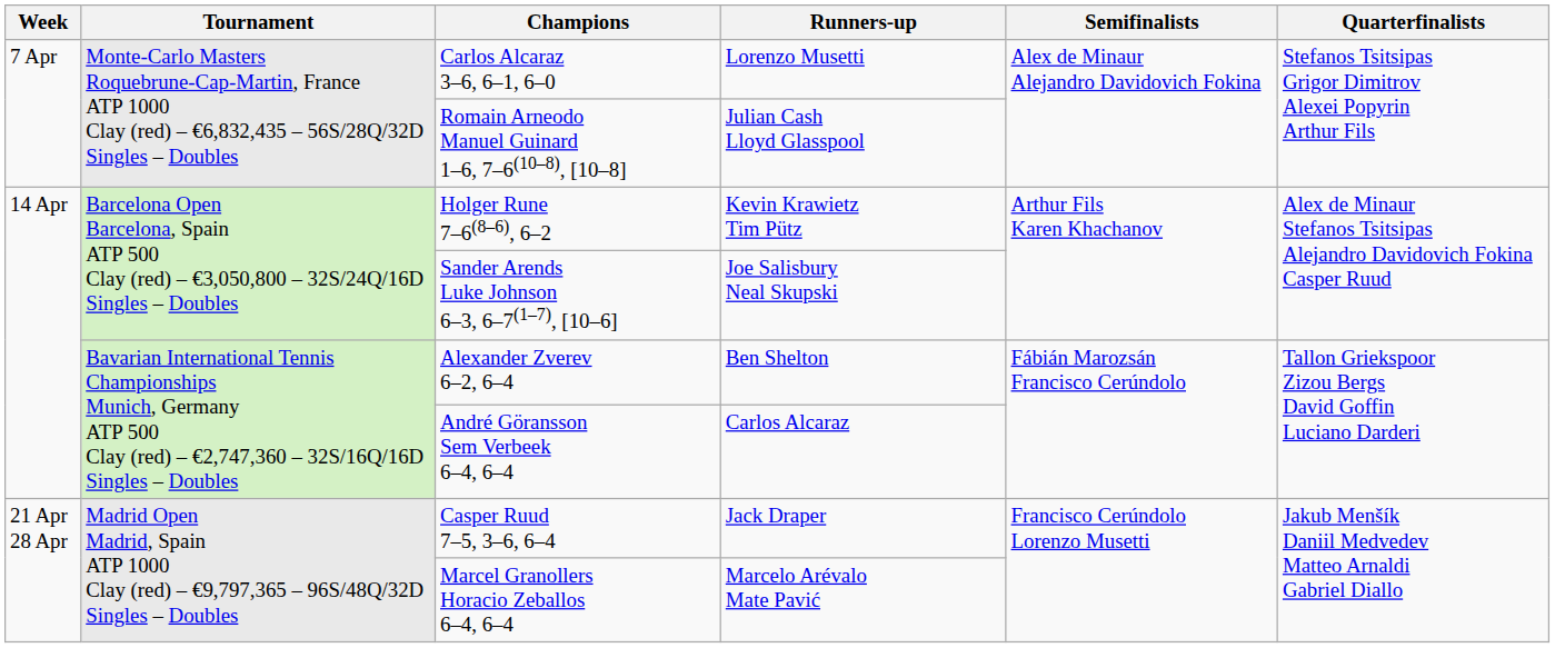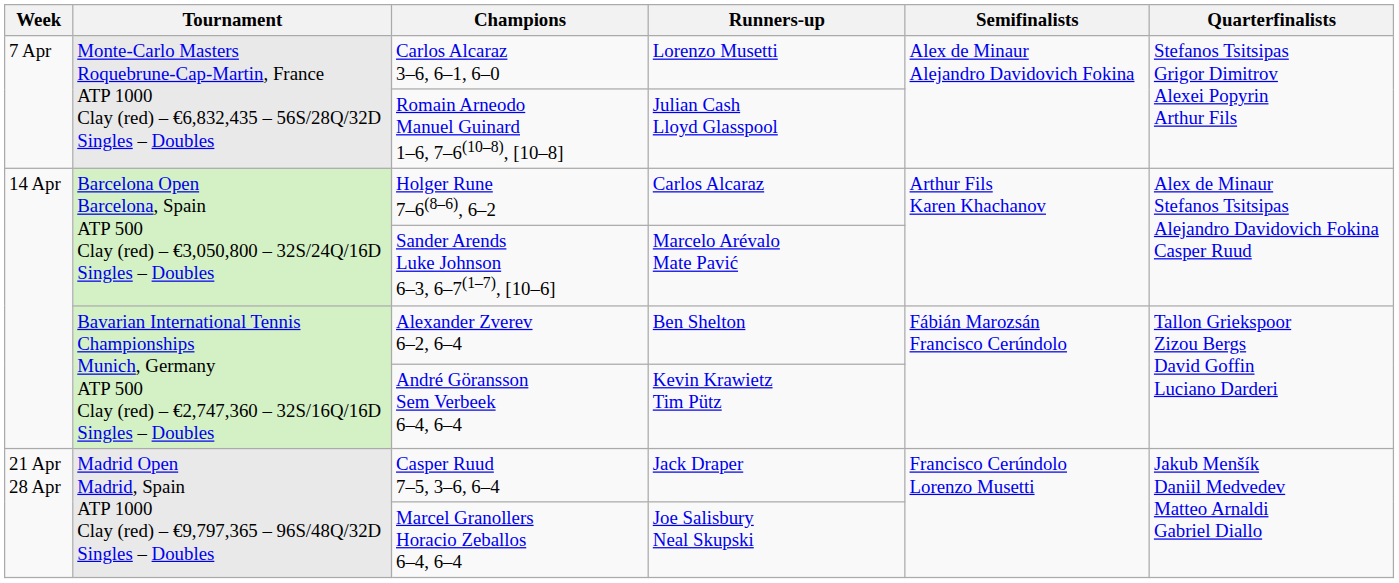Holger Rune 7–6(8–6), 6–2 | Runners-up: Kevin Krawietz Tim Pütz -> Carlos Alcaraz
Sander Arends Luke Johnson 6–3, 6–7(1–7), [10–6] | Runners-up: Joe Salisbury Neal Skupski -> Marcelo Arévalo Mate Pavić
André Göransson Sem Verbeek 6–4, 6–4 | Runners-up: Carlos Alcaraz -> Kevin Krawietz Tim Pütz
Marcel Granollers Horacio Zeballos 6–4, 6–4 | Runners-up: Marcelo Arévalo Mate Pavić -> Joe Salisbury Neal Skupski
